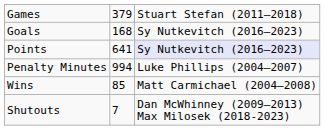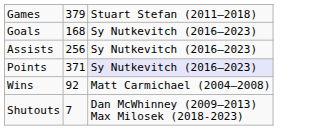+ row: Assists | 256 | Sy Nutkevitch (2016–2023)
Points | column 2: 641 -> 371
- row: Penalty Minutes | 994 | Luke Phillips (2004–2007)
Wins | column 2: 85 -> 92
